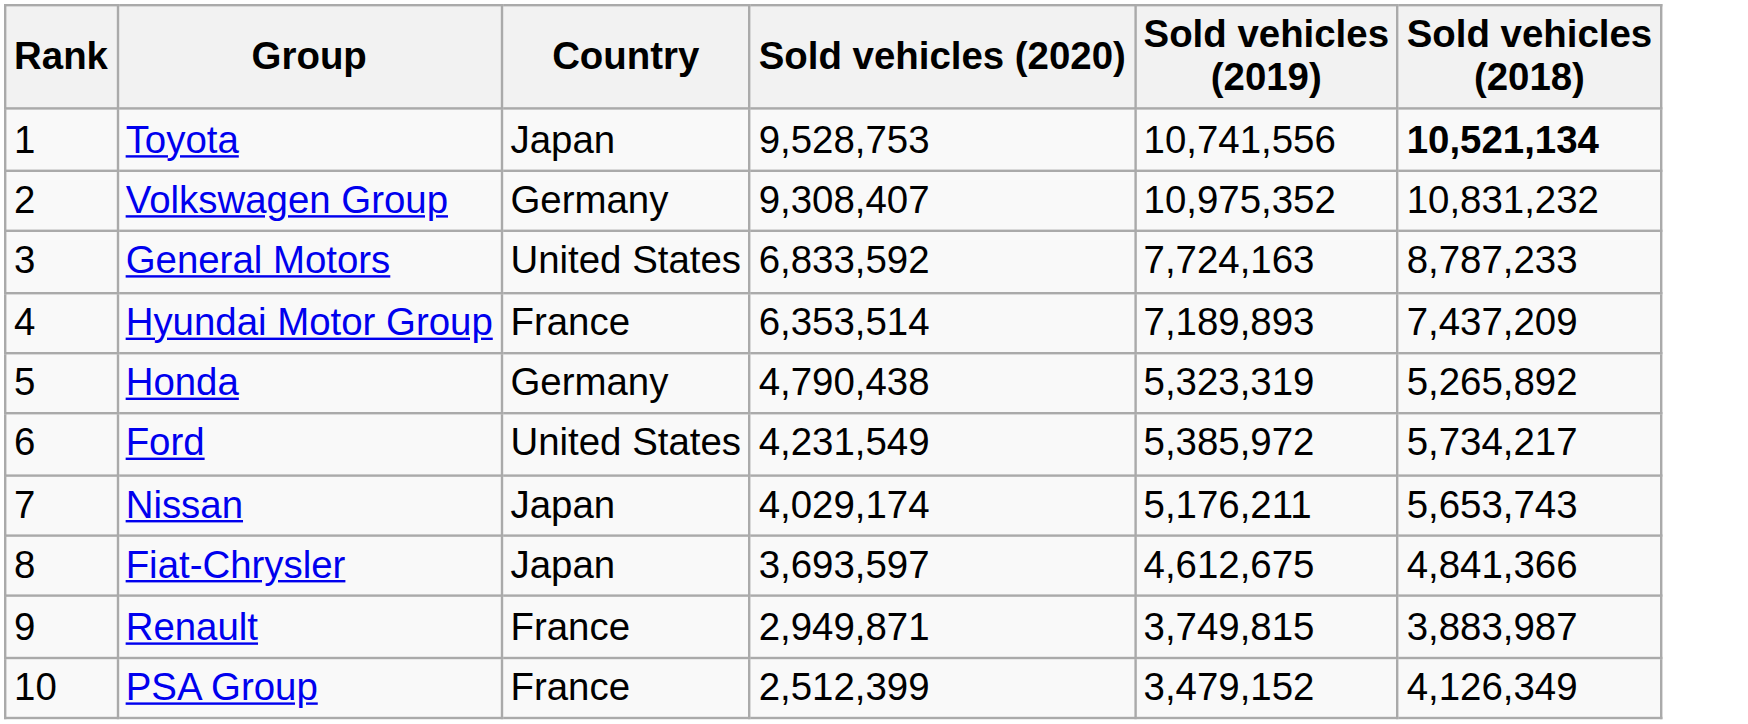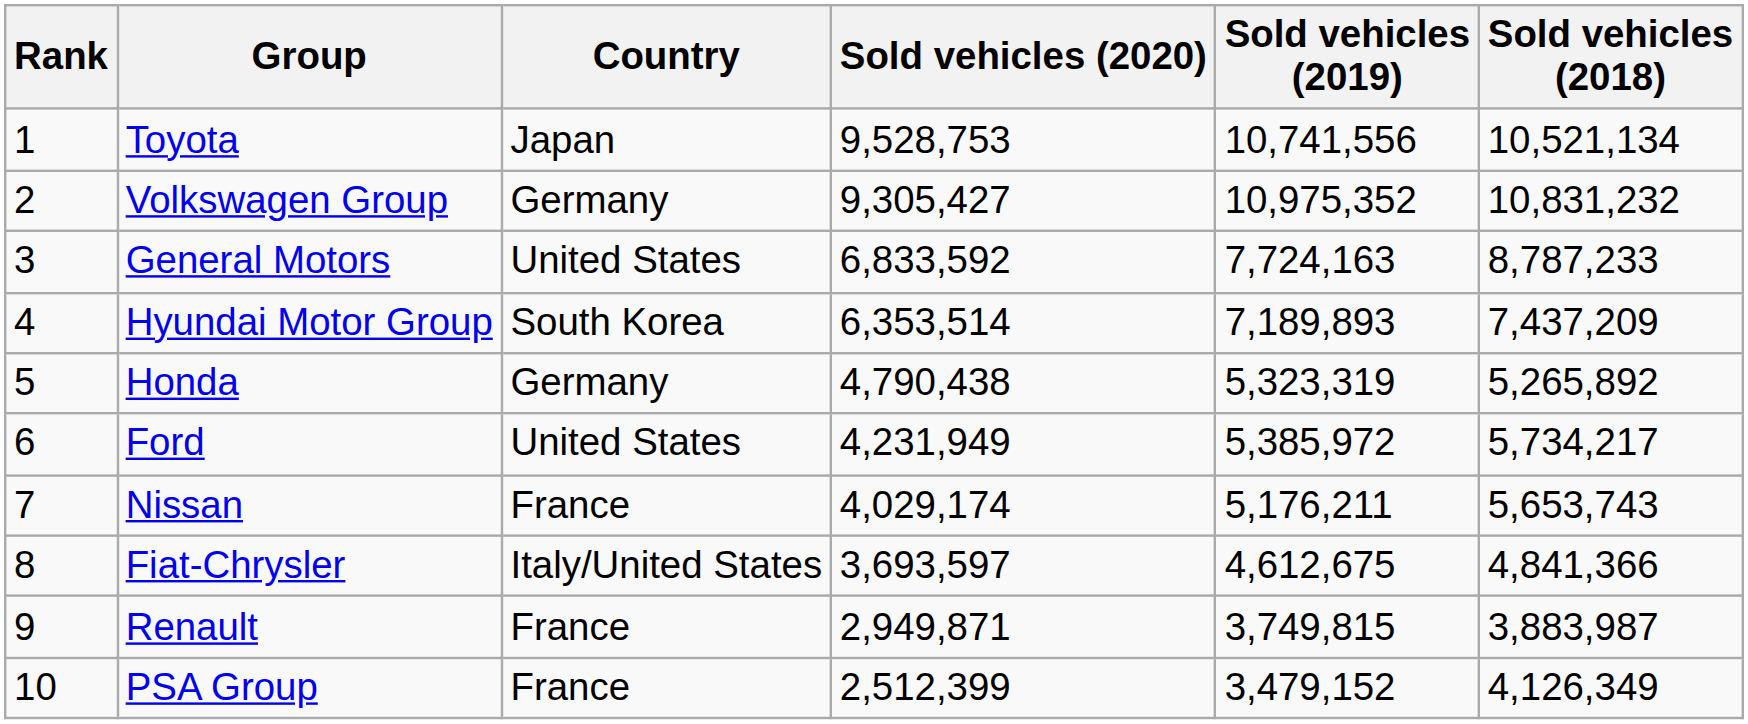Toyota | Sold vehicles (2018): bold -> normal
Volkswagen Group | Sold vehicles (2020): 9,308,407 -> 9,305,427
Hyundai Motor Group | Country: France -> South Korea
Ford | Sold vehicles (2020): 4,231,549 -> 4,231,949
Nissan | Country: Japan -> France
Fiat-Chrysler | Country: Japan -> Italy/United States
